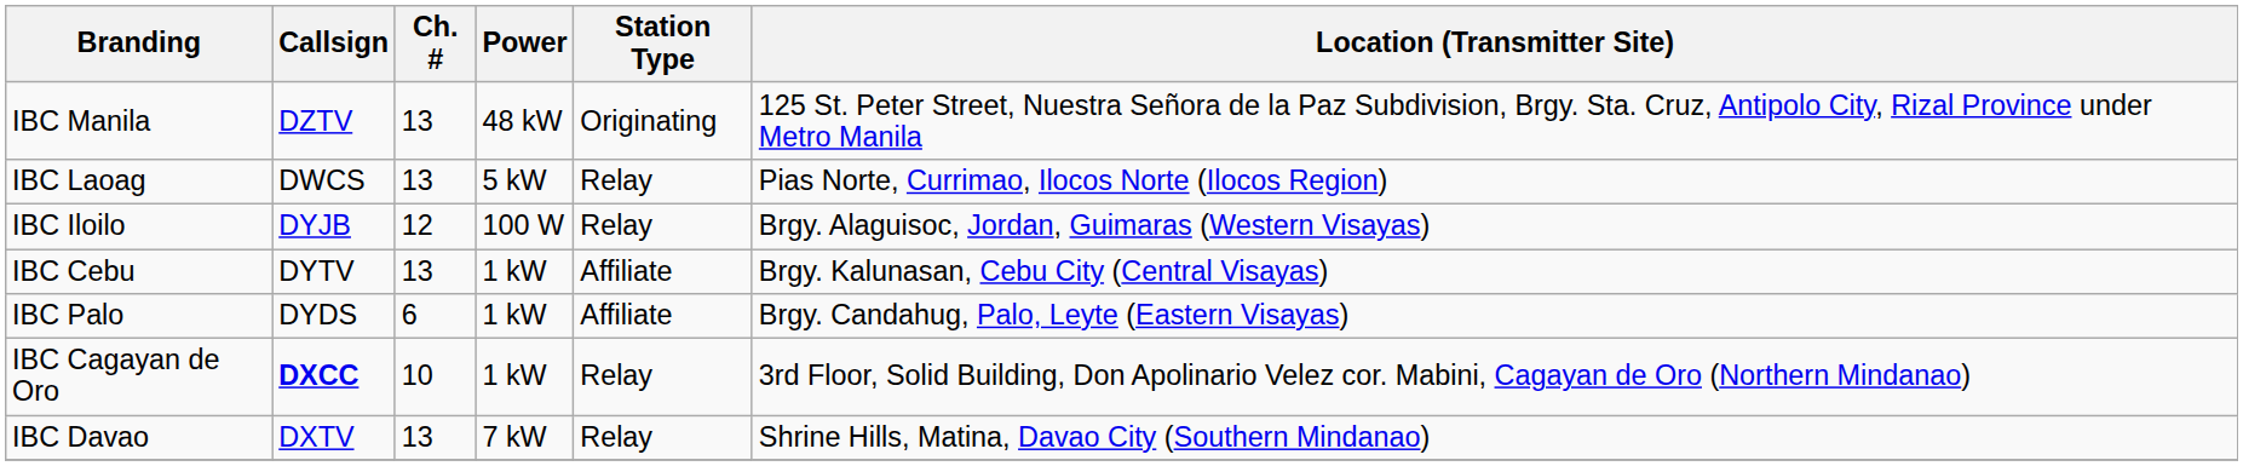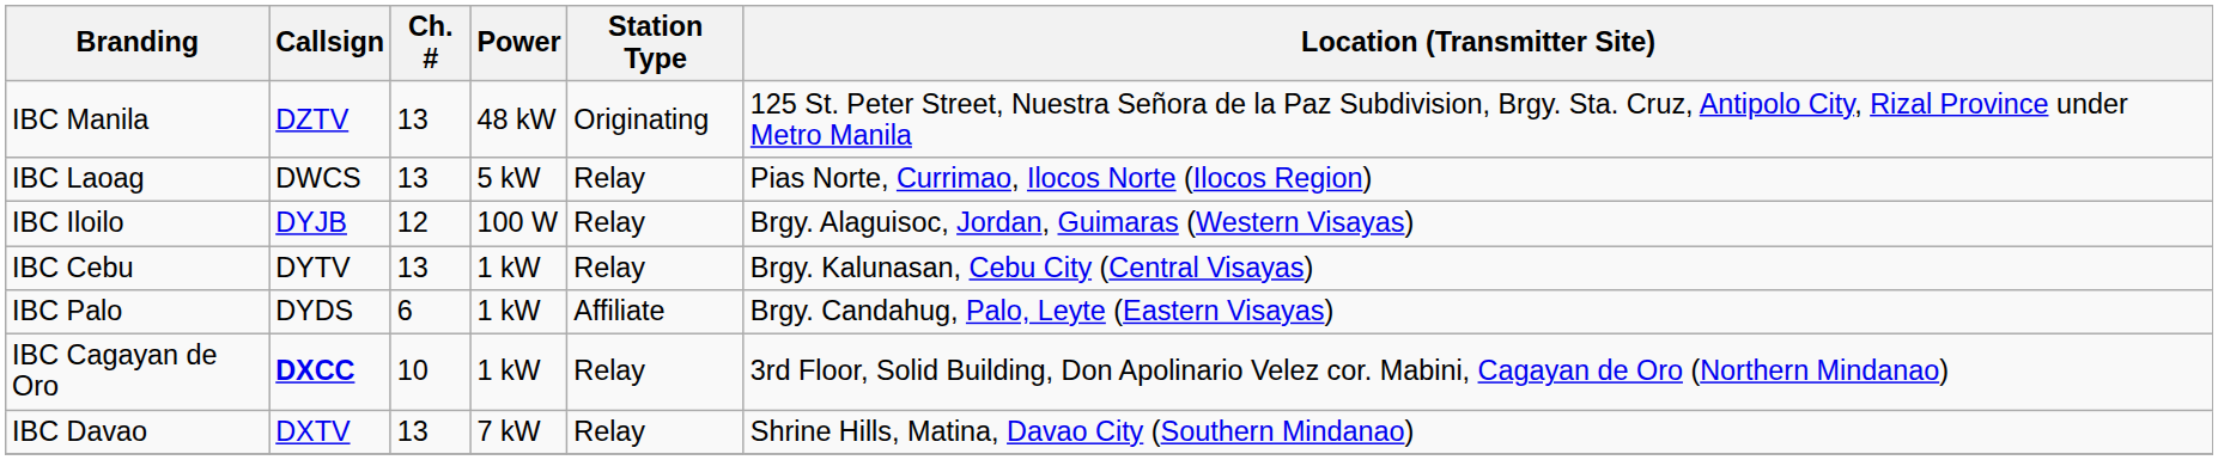IBC Cebu | Station Type: Affiliate -> Relay
